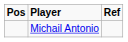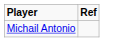- column: Pos
